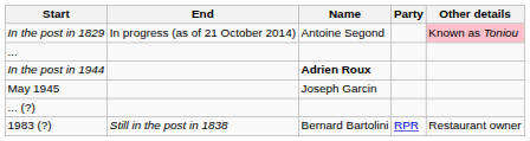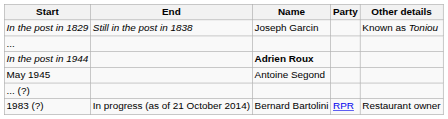In the post in 1829 | End: In progress (as of 21 October 2014) -> Still in the post in 1838
In the post in 1829 | Name: Antoine Segond -> Joseph Garcin
In the post in 1829 | Other details: pink background -> no background
May 1945 | Name: Joseph Garcin -> Antoine Segond
1983 (?) | End: Still in the post in 1838 -> In progress (as of 21 October 2014)
